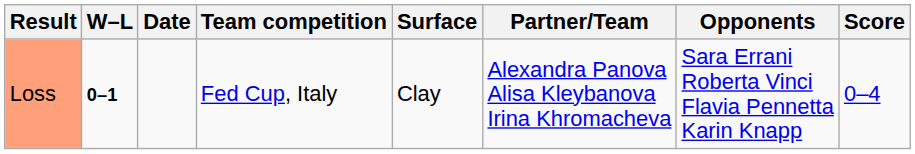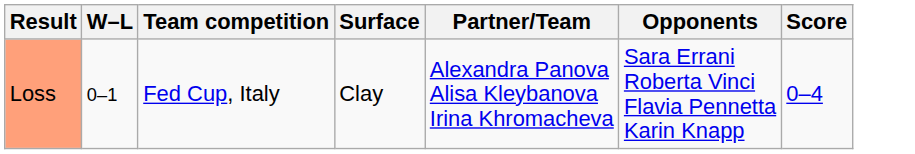- column: Date
Loss | W–L: bold -> normal
